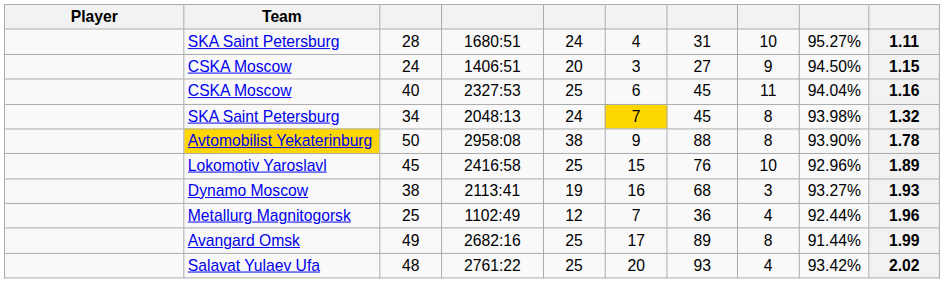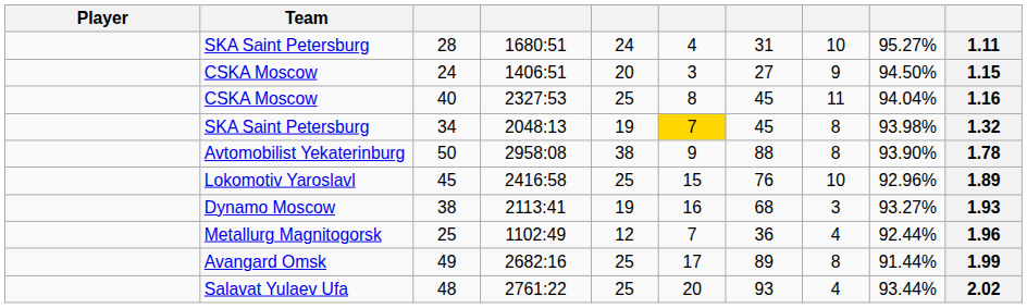40 | column 6: 6 -> 8
34 | column 5: 24 -> 19
50 | Team: gold background -> no background
48 | column 9: 93.42% -> 93.44%
